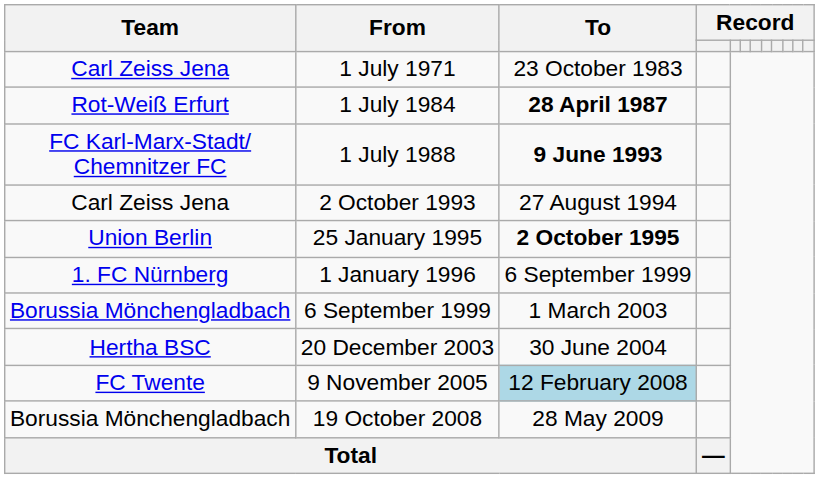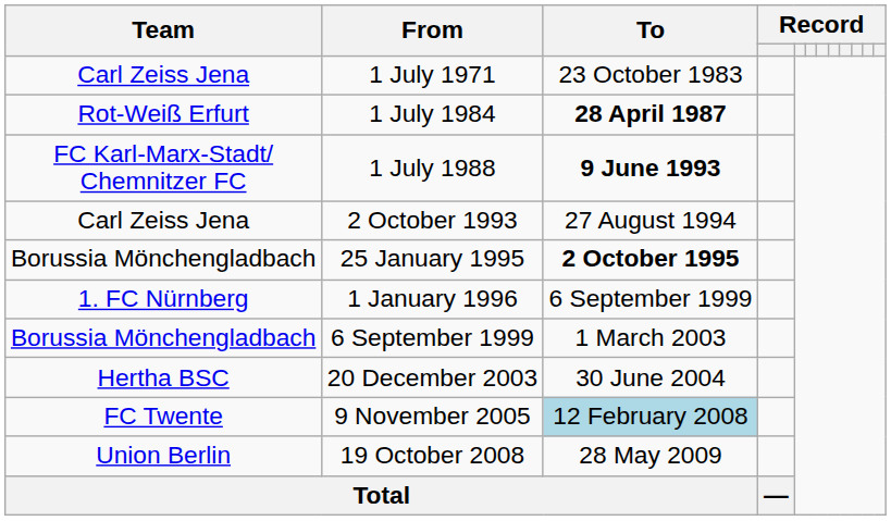25 January 1995 | Team: Union Berlin -> Borussia Mönchengladbach
19 October 2008 | Team: Borussia Mönchengladbach -> Union Berlin
